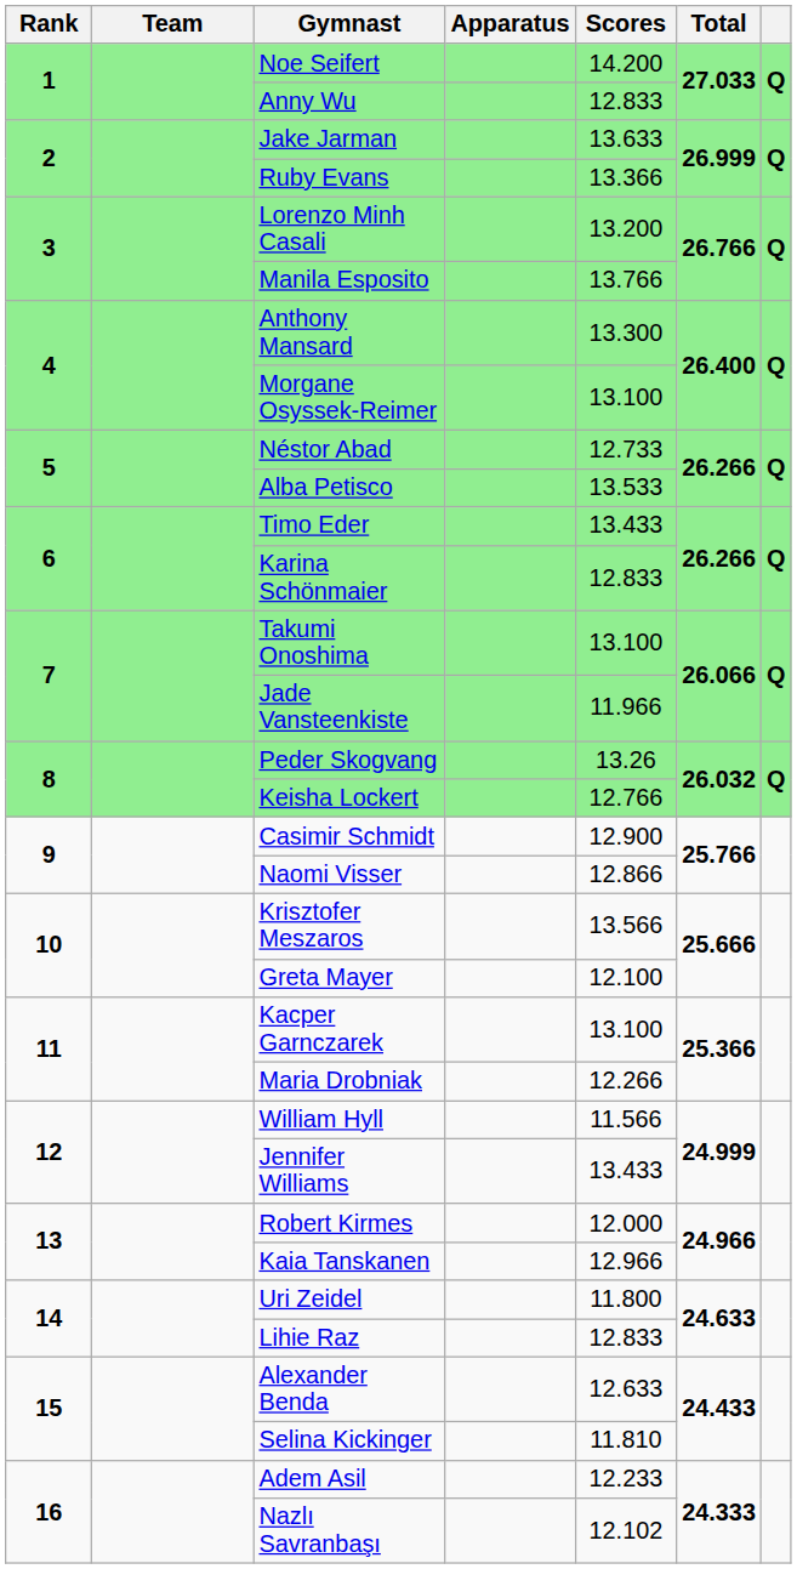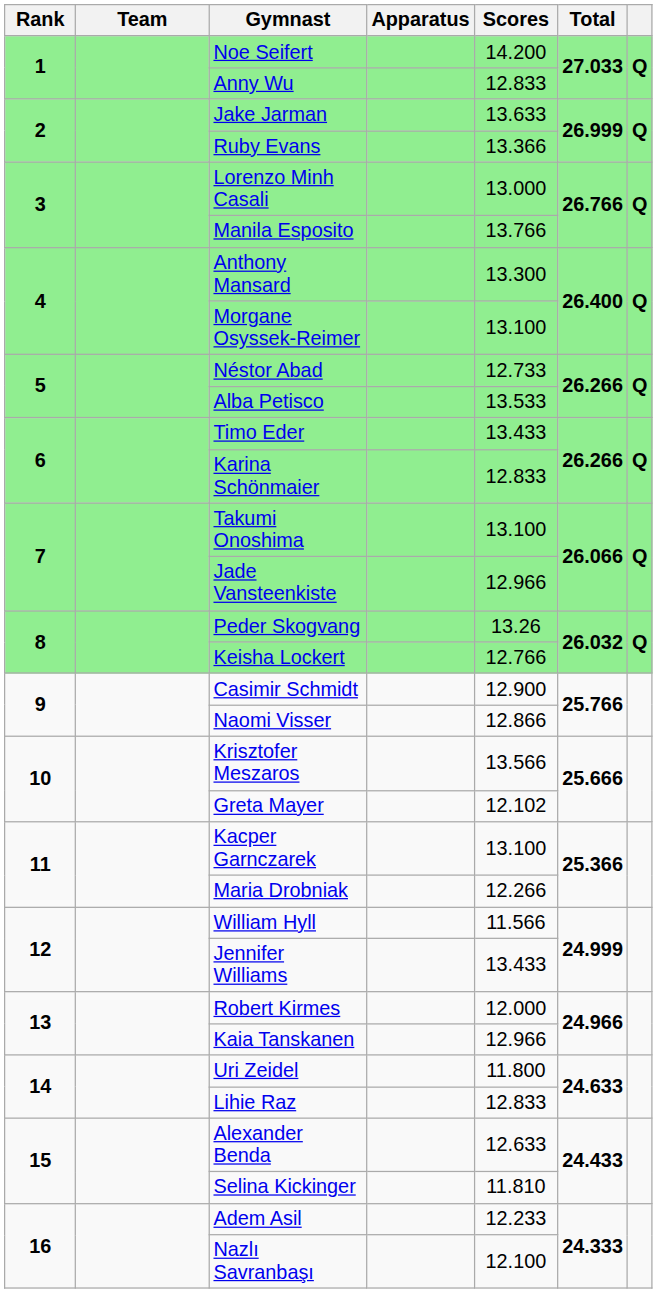Lorenzo Minh Casali | Scores: 13.200 -> 13.000
Jade Vansteenkiste | Scores: 11.966 -> 12.966
Greta Mayer | Scores: 12.100 -> 12.102
Nazlı Savranbaşı | Scores: 12.102 -> 12.100
